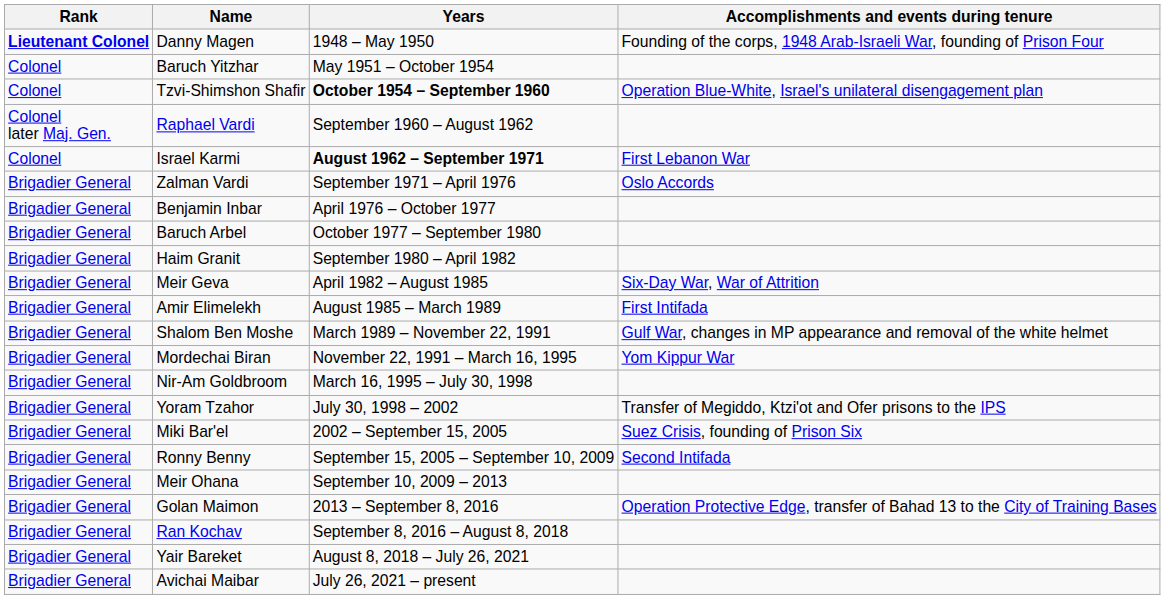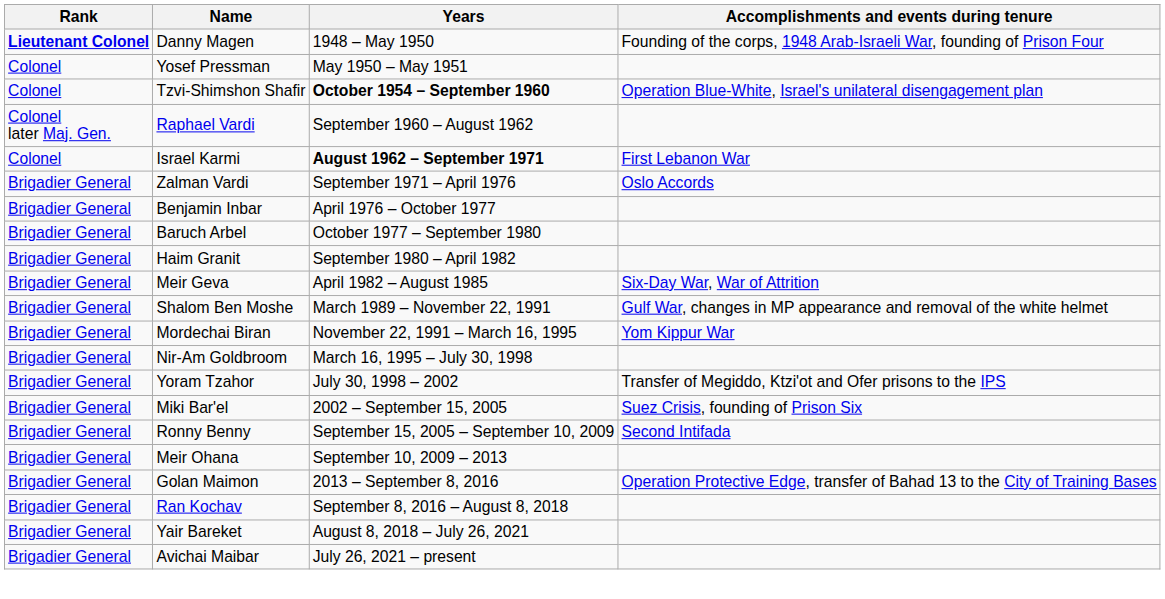+ row: Colonel | Yosef Pressman | May 1950 – May 1951
- row: Colonel | Baruch Yitzhar | May 1951 – October 1954
- row: Brigadier General | Amir Elimelekh | August 1985 – March 1989 | First Intifada
